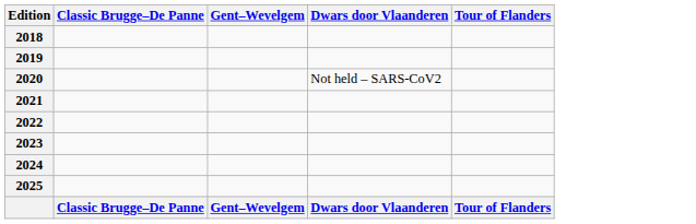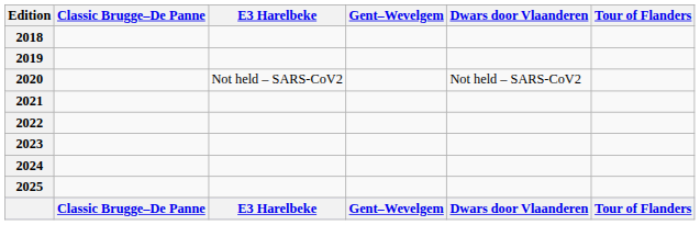+ column: E3 Harelbeke | Not held – SARS-CoV2 | E3 Harelbeke
